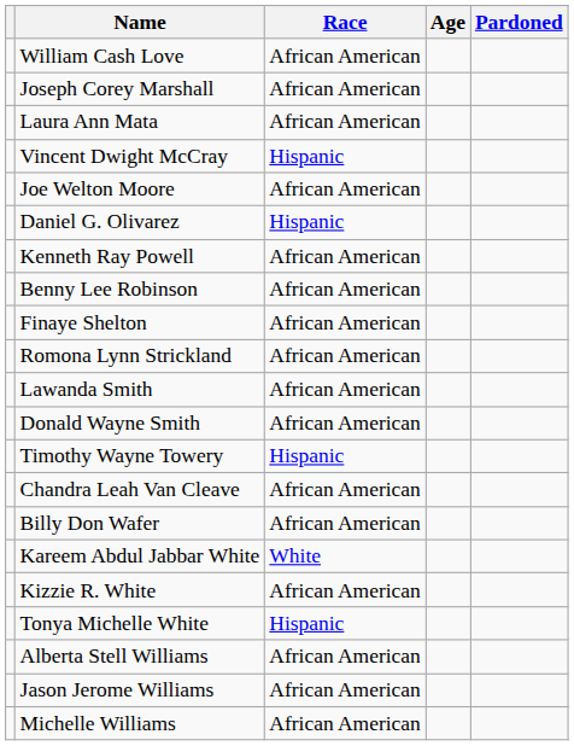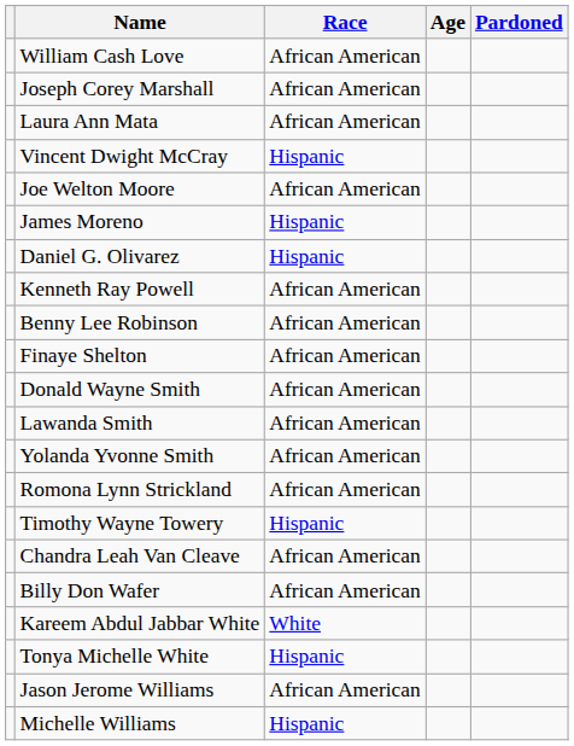+ row: James Moreno | Hispanic
rows swapped: Donald Wayne Smith <-> Romona Lynn Strickland
+ row: Yolanda Yvonne Smith | African American
- row: Kizzie R. White | African American
- row: Alberta Stell Williams | African American
Michelle Williams | Race: African American -> Hispanic
